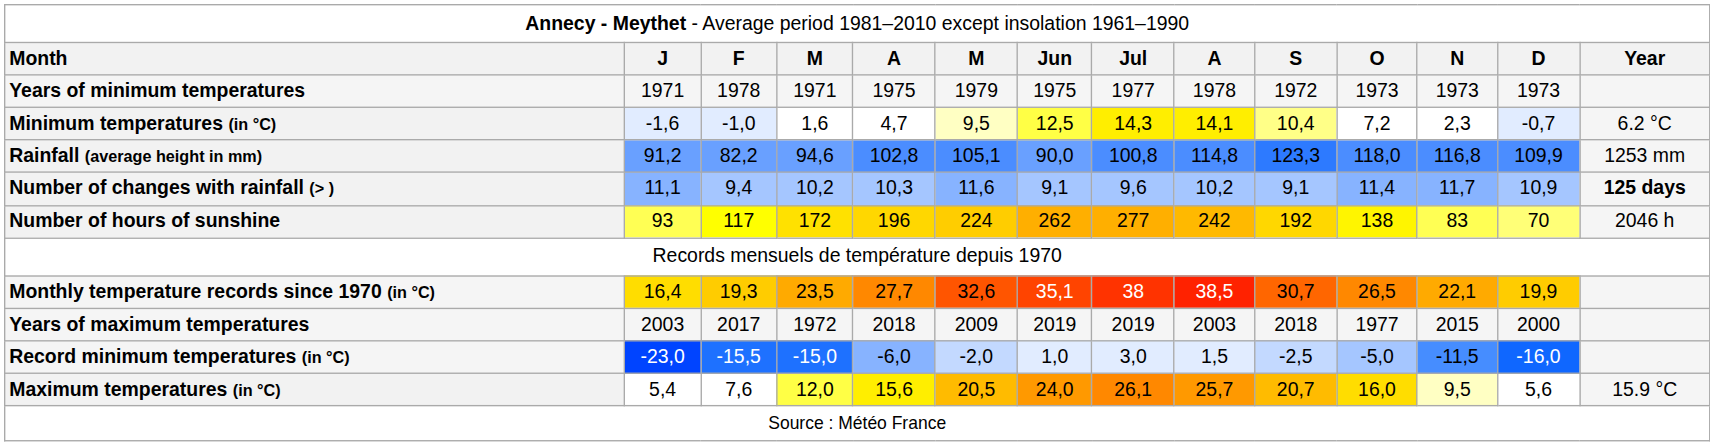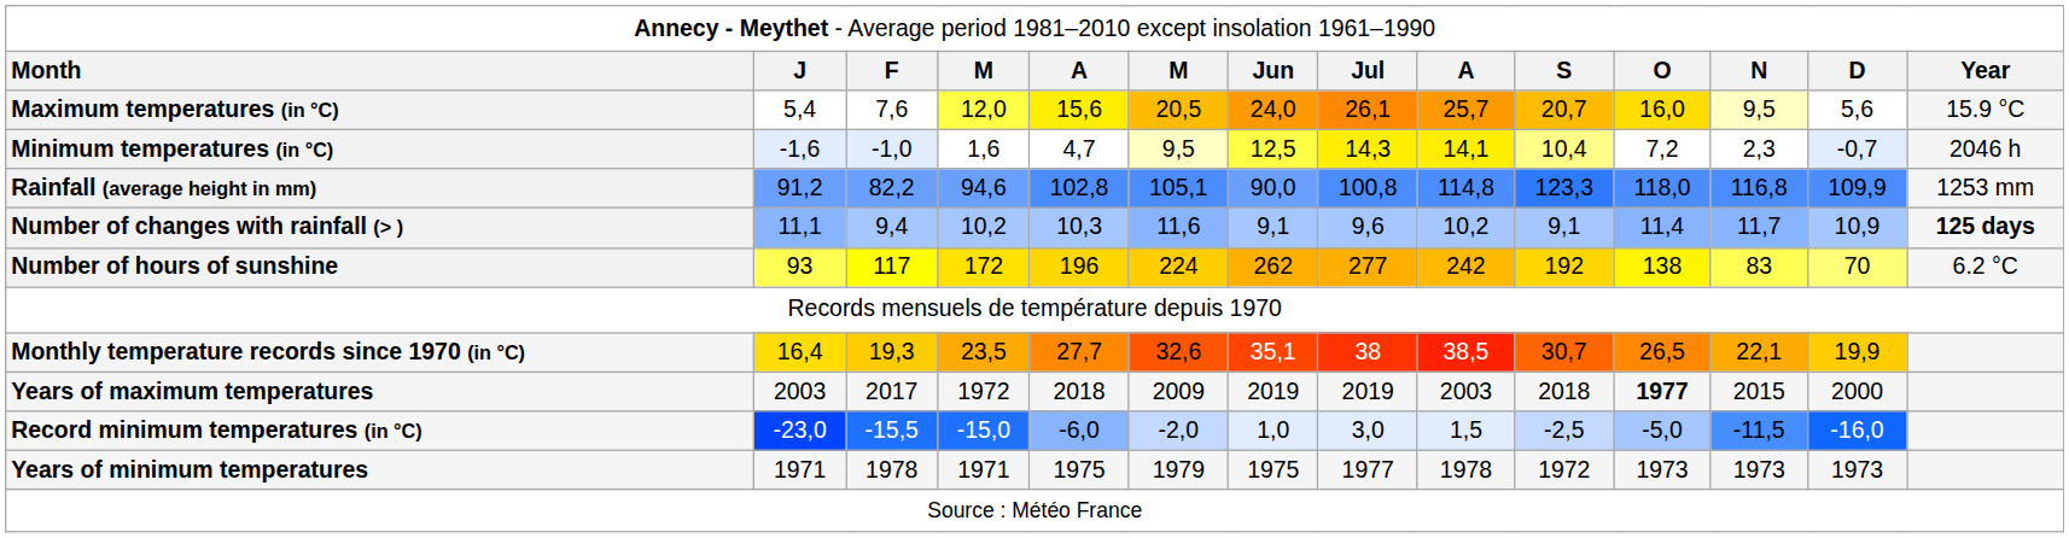rows swapped: Maximum temperatures (in °C) <-> Years of minimum temperatures
Minimum temperatures (in °C) | column 14: 6.2 °C -> 2046 h
Number of hours of sunshine | column 14: 2046 h -> 6.2 °C
Years of maximum temperatures | column 11: normal -> bold
